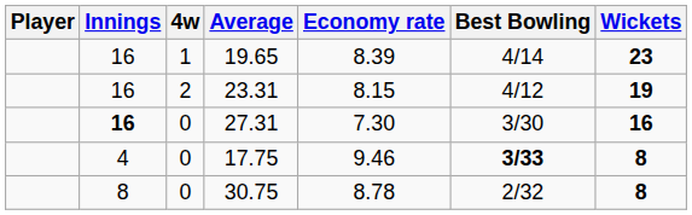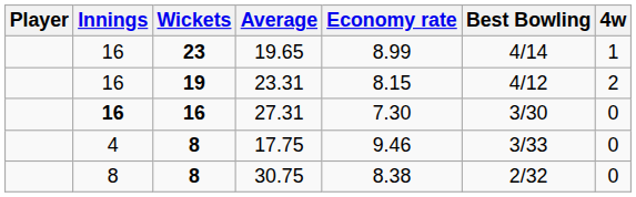columns swapped: Wickets <-> 4w
19.65 | Economy rate: 8.39 -> 8.99
17.75 | Best Bowling: bold -> normal
30.75 | Economy rate: 8.78 -> 8.38
